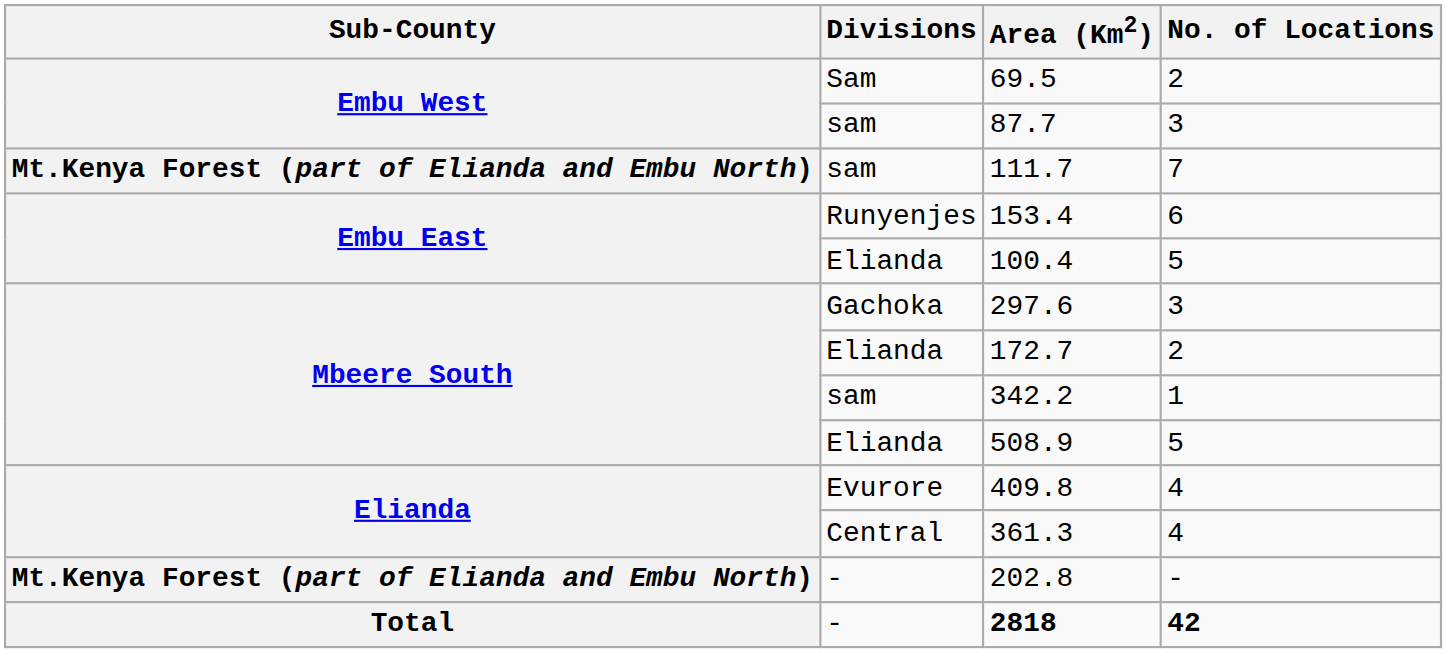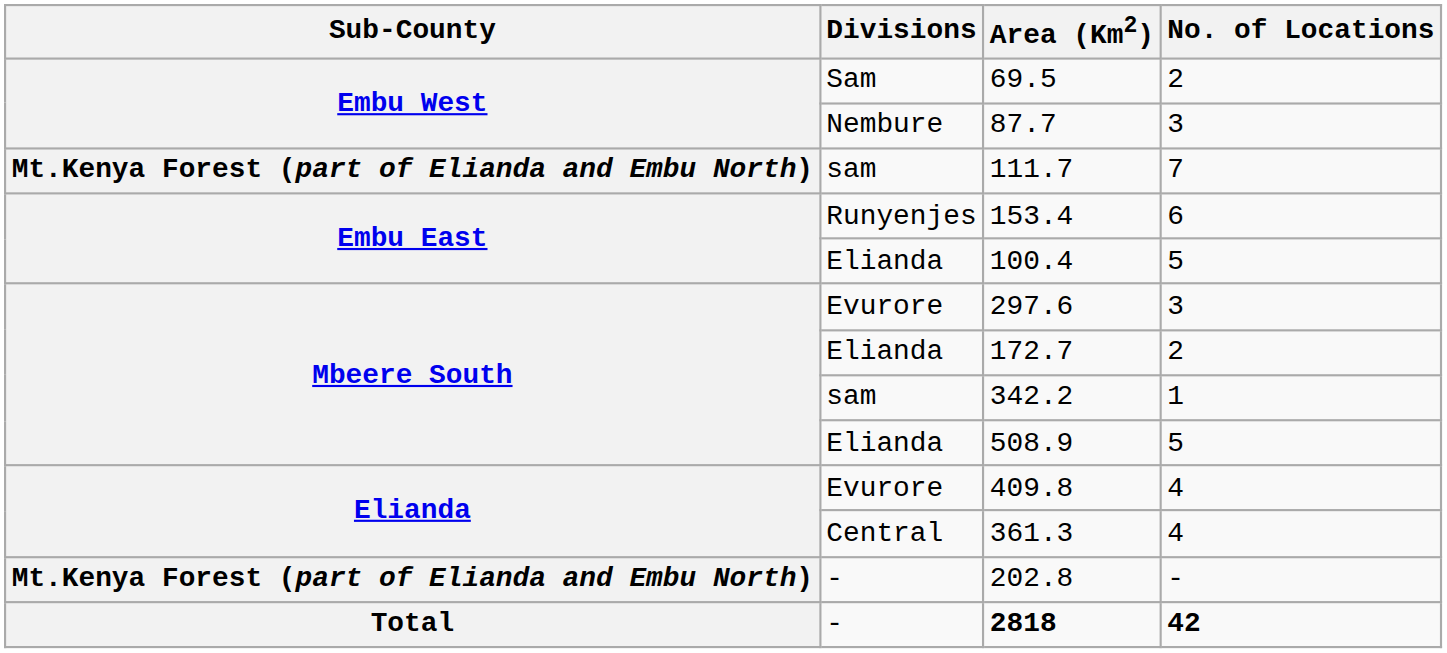87.7 | Divisions: sam -> Nembure
297.6 | Divisions: Gachoka -> Evurore
